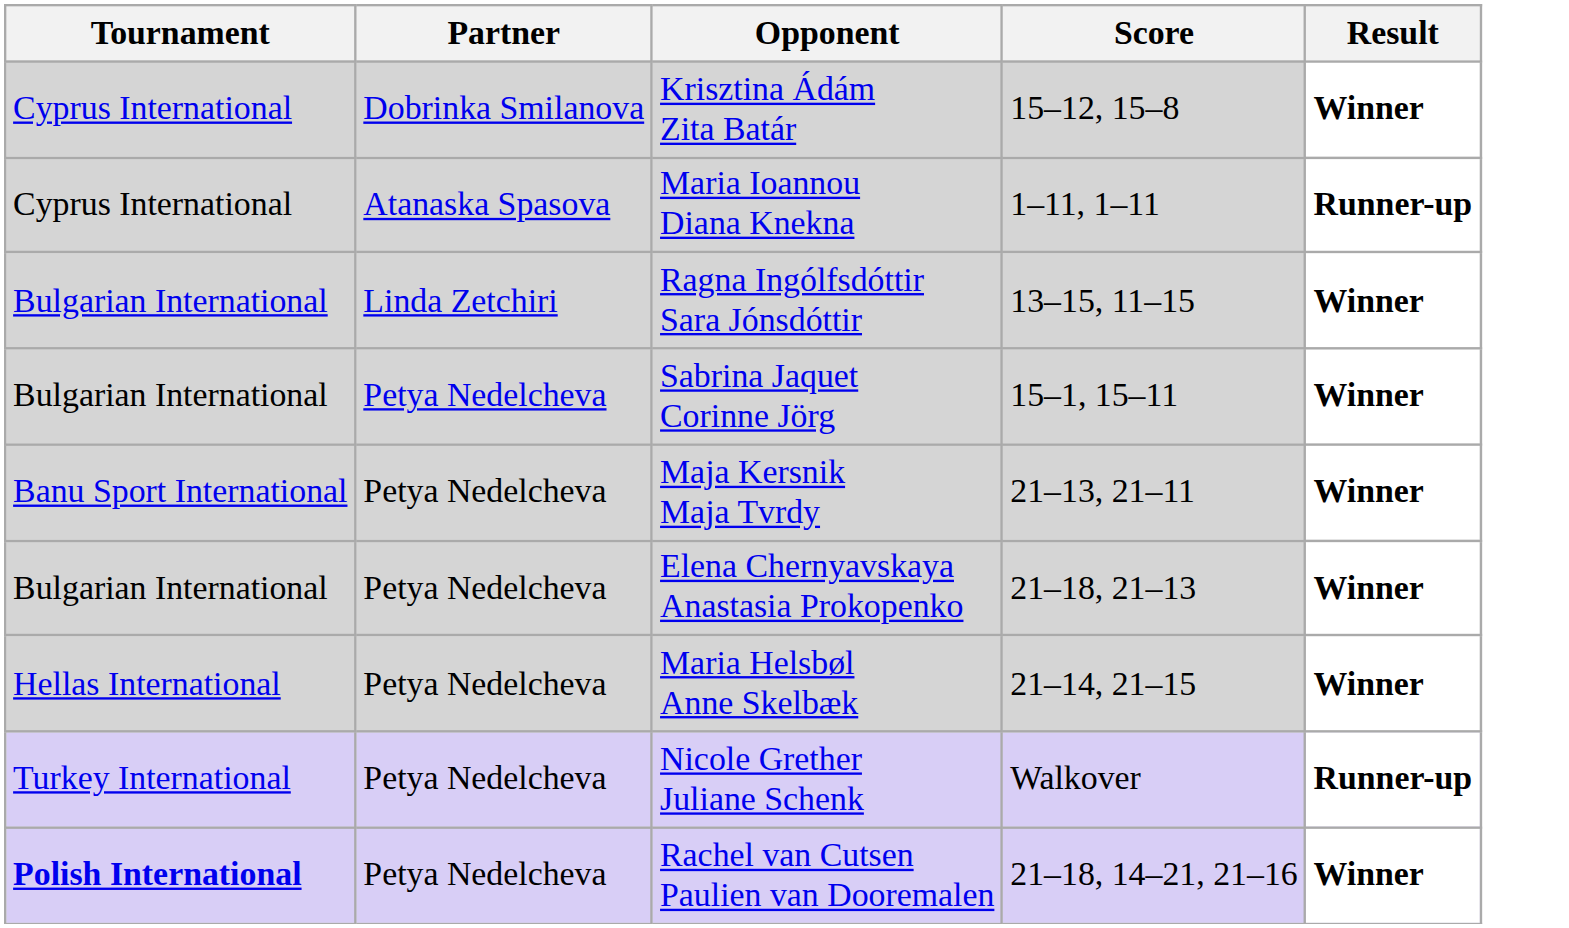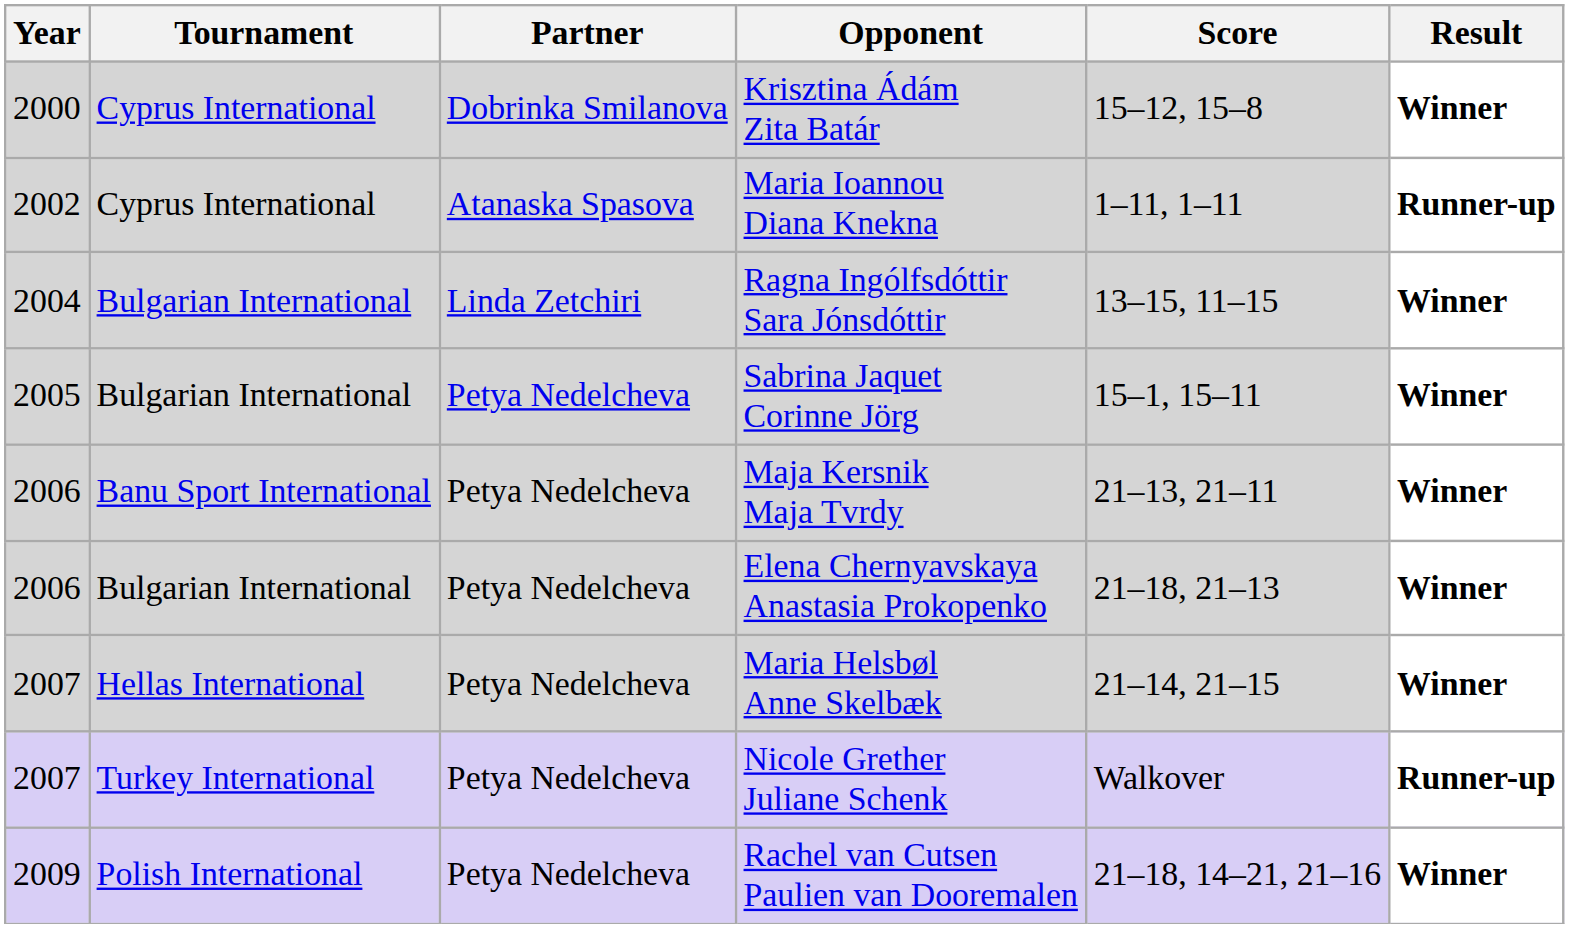+ column: Year | 2000 | 2002 | 2004 | 2005 | 2006 | 2006 | 2007 | 2007 | 2009
Rachel van Cutsen Paulien van Dooremalen | Tournament: bold -> normal
